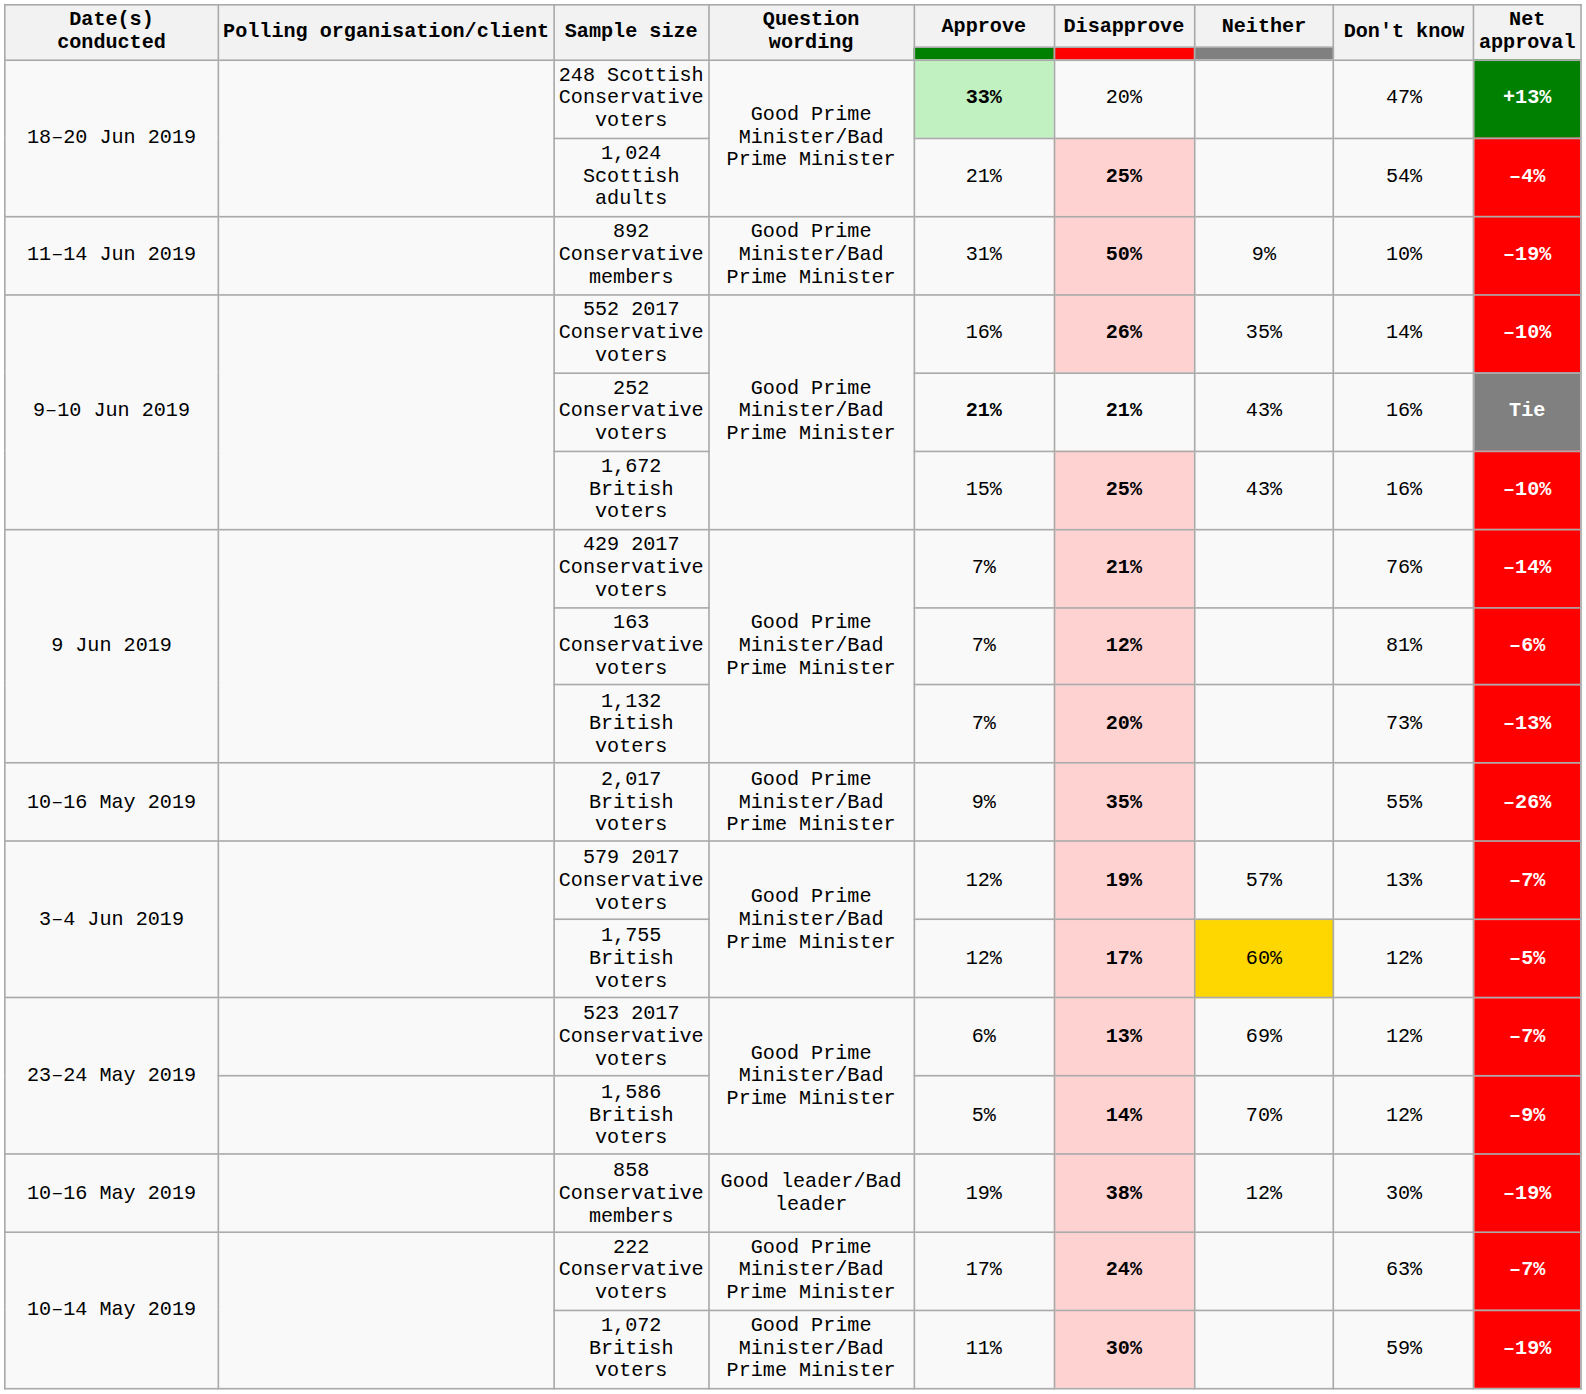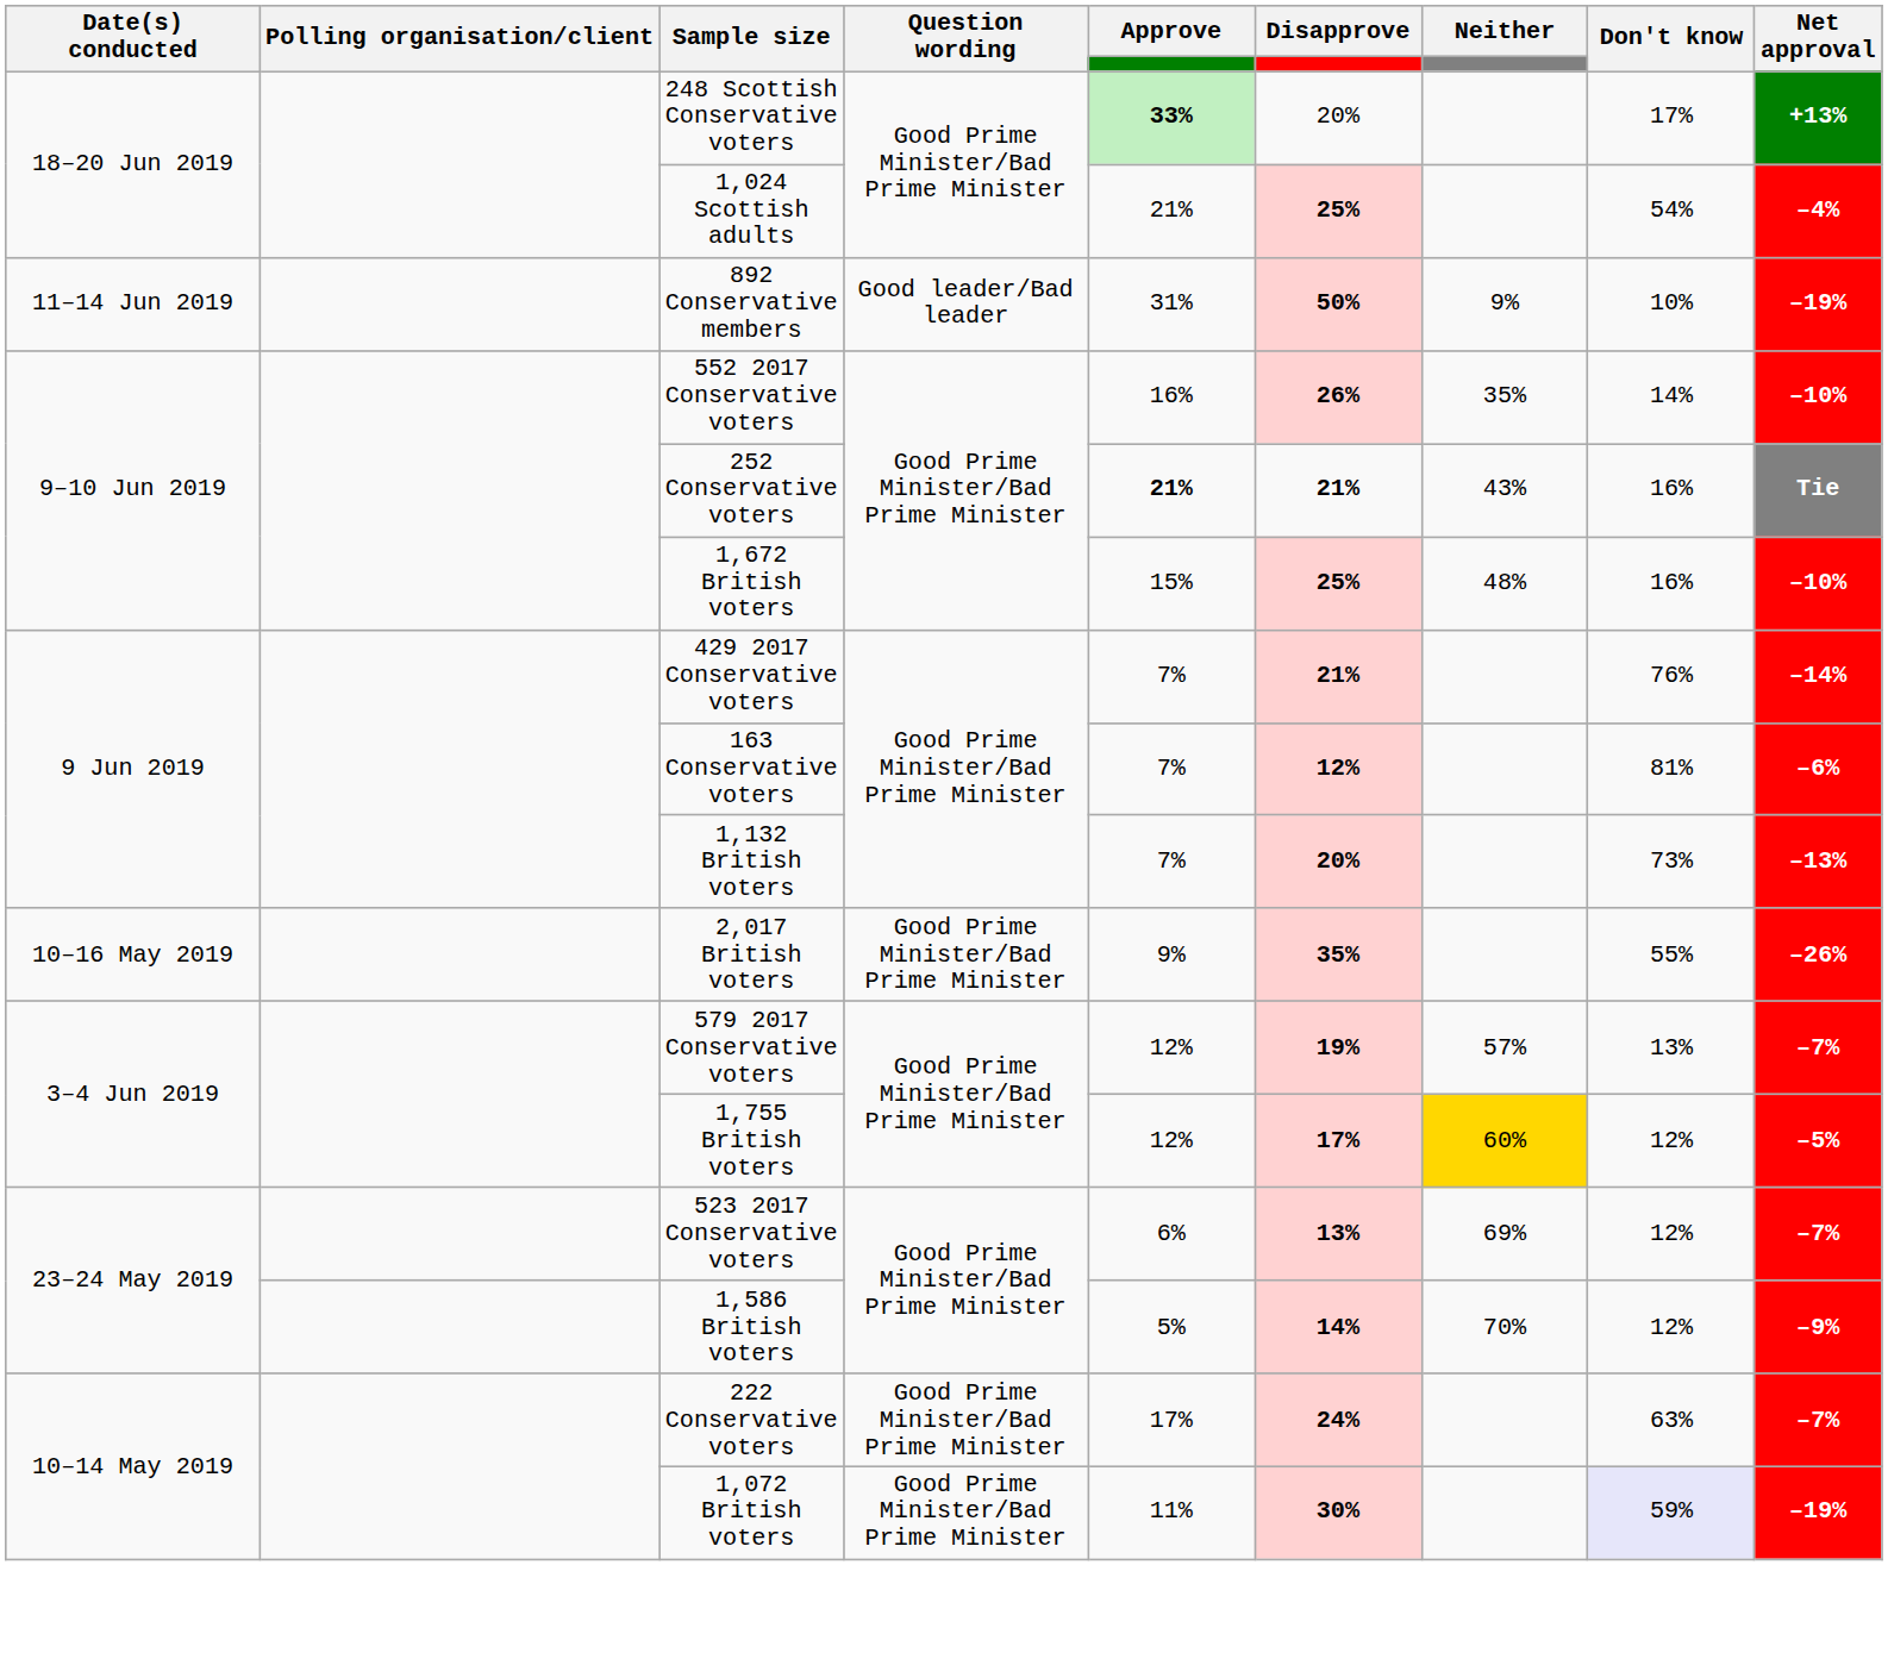248 Scottish Conservative voters | Don't know: 47% -> 17%
892 Conservative members | Question wording: Good Prime Minister/Bad Prime Minister -> Good leader/Bad leader
1,672 British voters | Neither: 43% -> 48%
- row: 10–16 May 2019 | 858 Conservative members | Good leader/Bad leader | 19% | 38% | 12% | 30% | –19%
1,072 British voters | Don't know: no background -> lavender background
